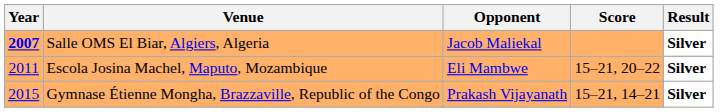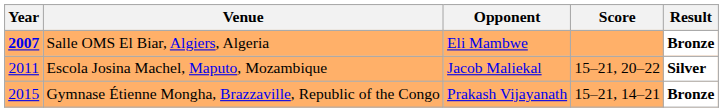Salle OMS El Biar, Algiers, Algeria | Opponent: Jacob Maliekal -> Eli Mambwe
Salle OMS El Biar, Algiers, Algeria | Result: Silver -> Bronze
Escola Josina Machel, Maputo, Mozambique | Opponent: Eli Mambwe -> Jacob Maliekal
Gymnase Étienne Mongha, Brazzaville, Republic of the Congo | Result: Silver -> Bronze
